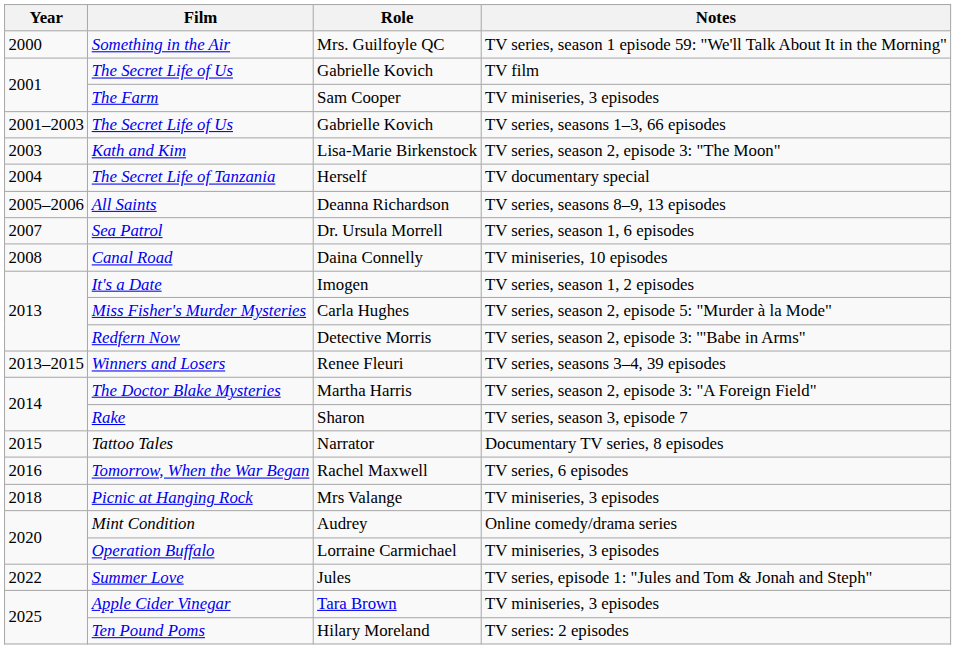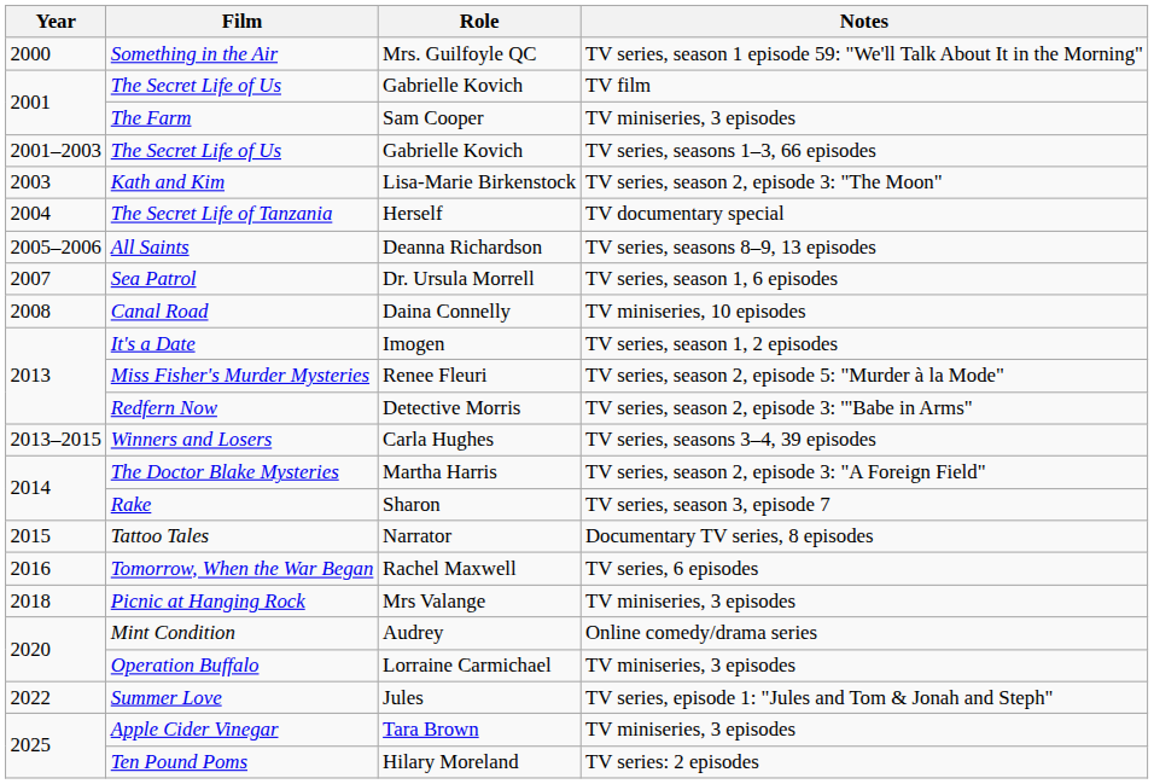Miss Fisher's Murder Mysteries | Role: Carla Hughes -> Renee Fleuri
Winners and Losers | Role: Renee Fleuri -> Carla Hughes
